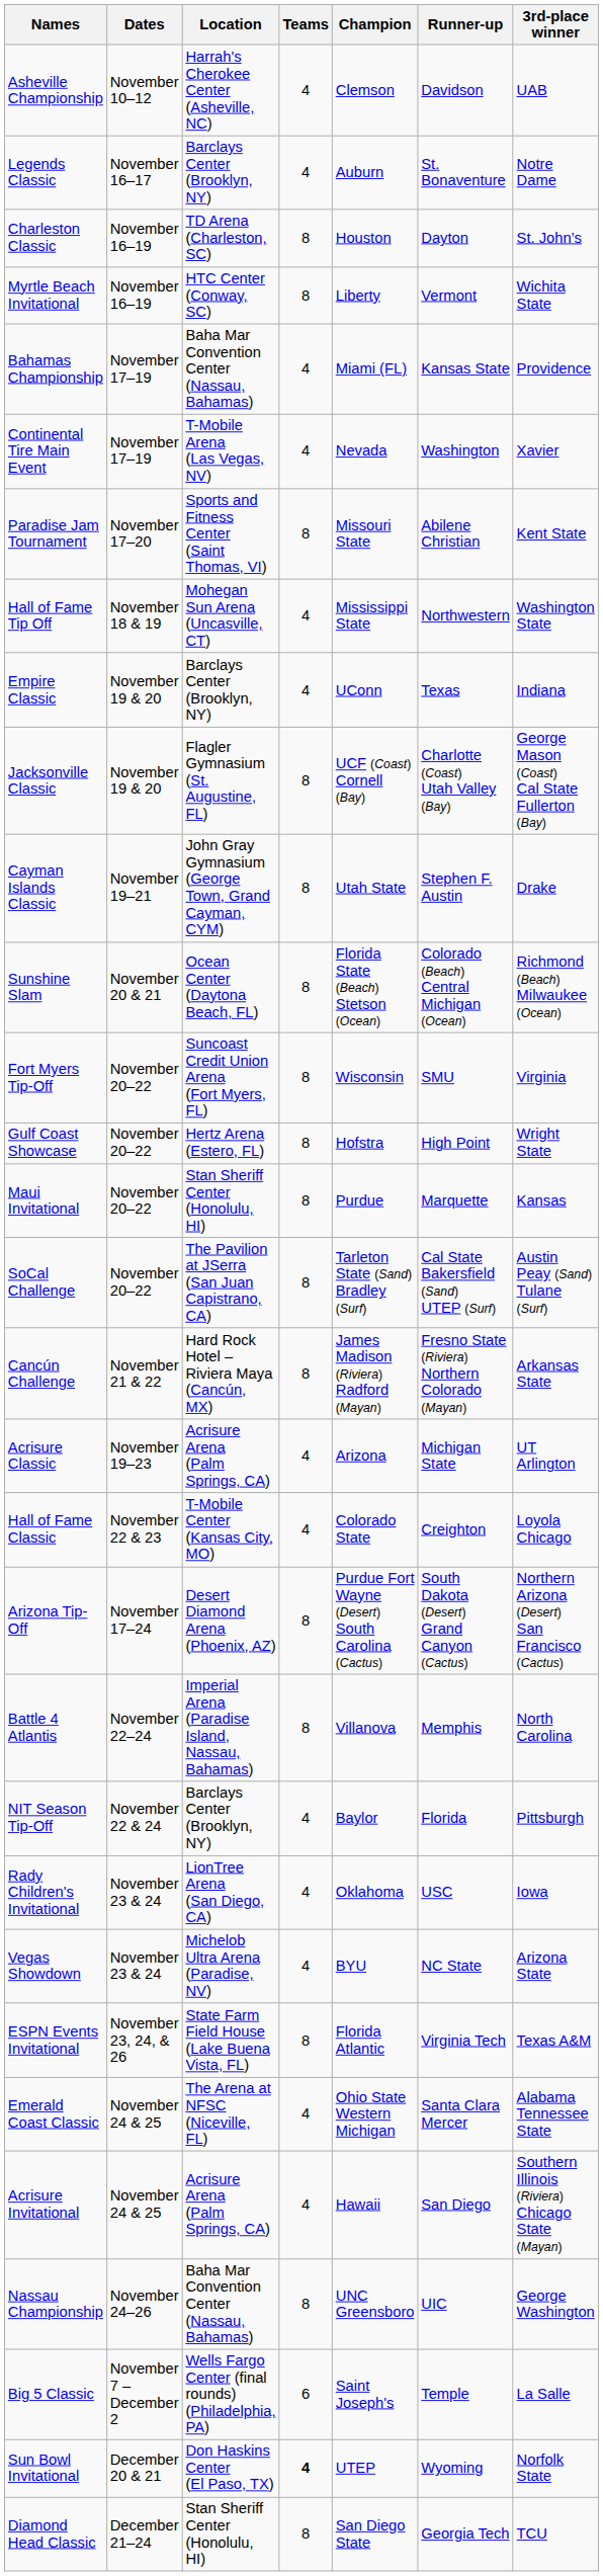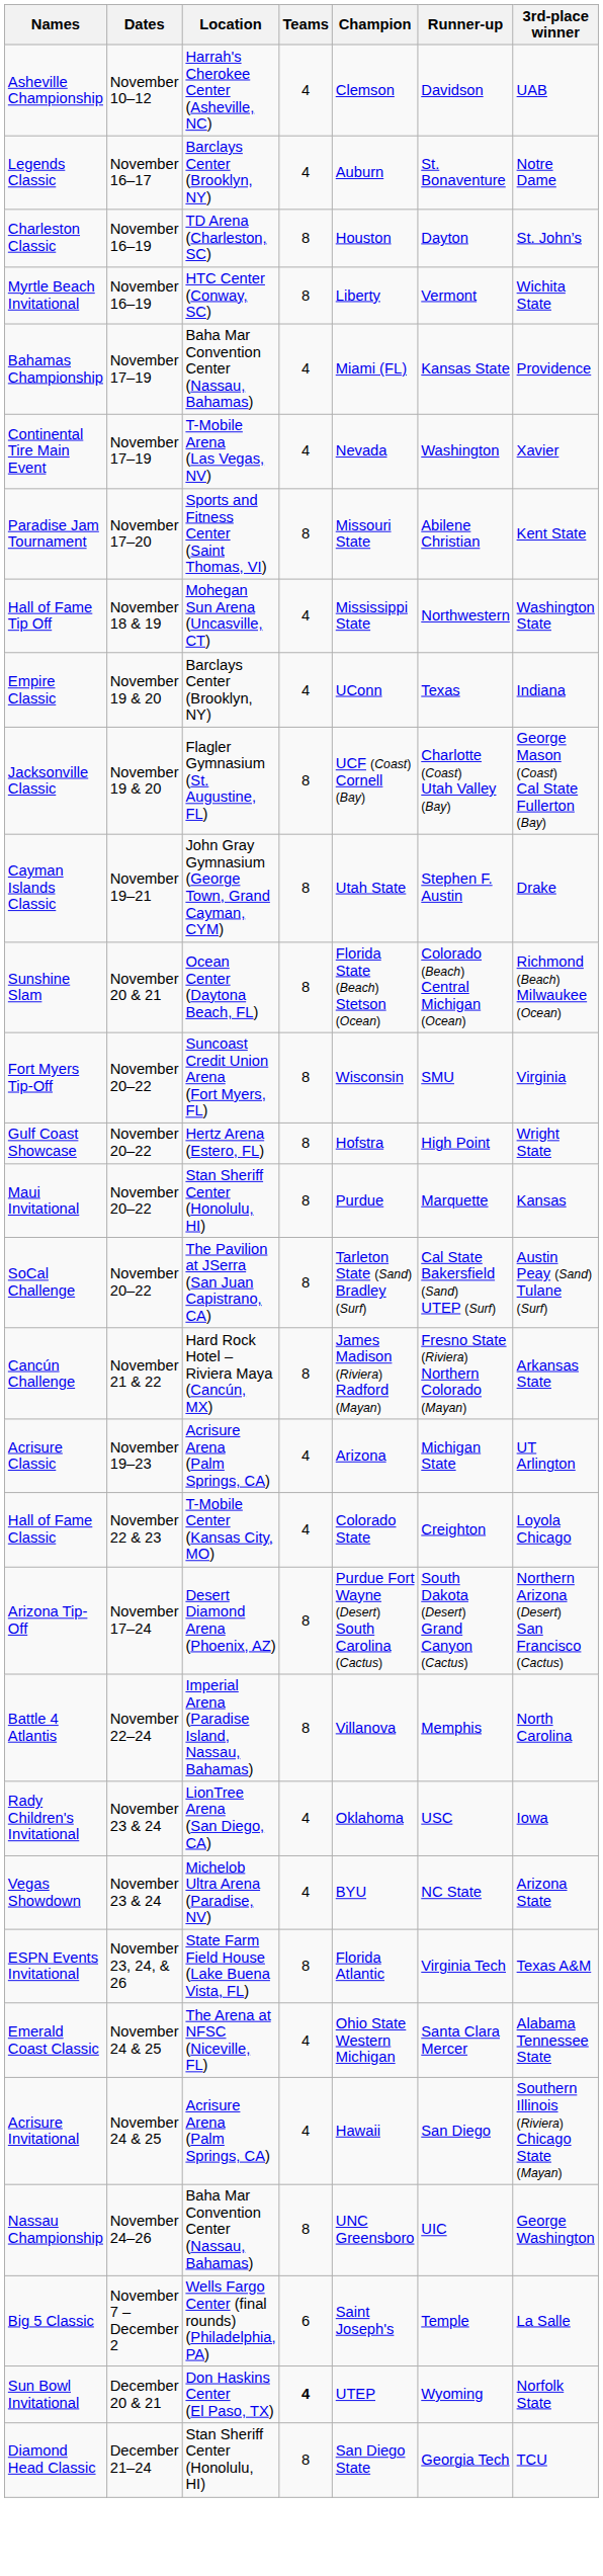- row: NIT Season Tip-Off | November 22 & 24 | Barclays Center (Brooklyn, NY) | 4 | Baylor | Florida | Pittsburgh
